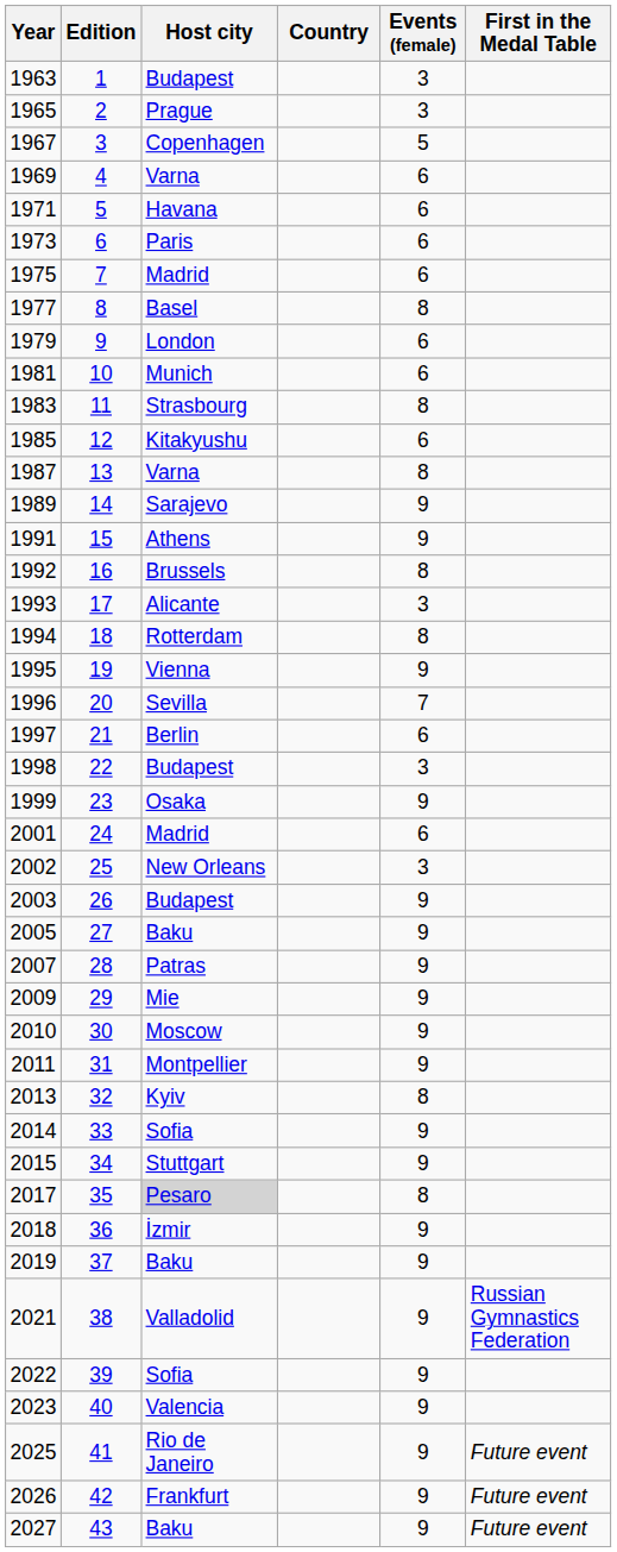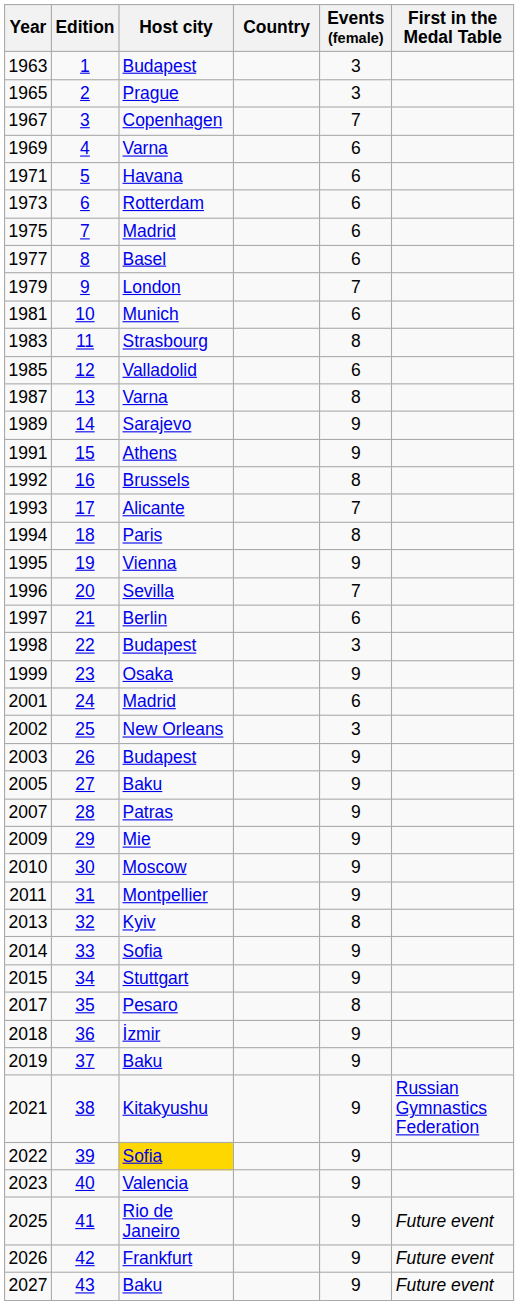1967 | Events (female): 5 -> 7
1973 | Host city: Paris -> Rotterdam
1977 | Events (female): 8 -> 6
1979 | Events (female): 6 -> 7
1985 | Host city: Kitakyushu -> Valladolid
1993 | Events (female): 3 -> 7
1994 | Host city: Rotterdam -> Paris
2017 | Host city: lightgrey background -> no background
2021 | Host city: Valladolid -> Kitakyushu
2022 | Host city: no background -> gold background
